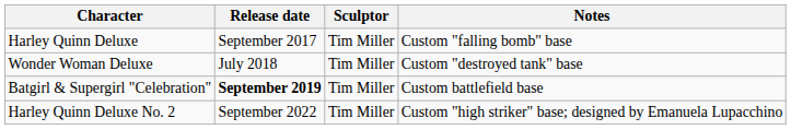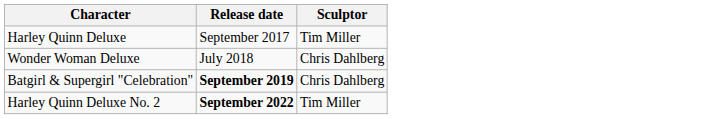- column: Notes | Custom "falling bomb" base | Custom "destroyed tank" base | Custom battlefield base | Custom "high striker" base; designed by Emanuela Lupacchino
Wonder Woman Deluxe | Sculptor: Tim Miller -> Chris Dahlberg
Batgirl & Supergirl "Celebration" | Sculptor: Tim Miller -> Chris Dahlberg
Harley Quinn Deluxe No. 2 | Release date: normal -> bold
